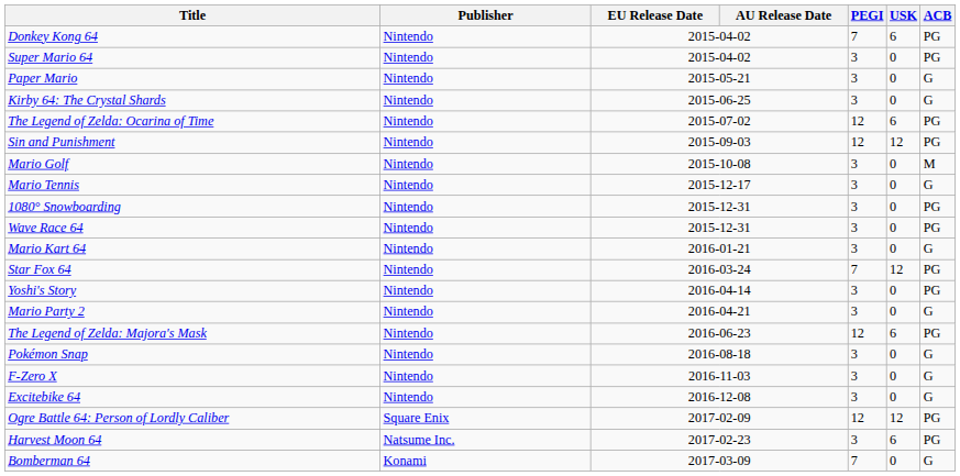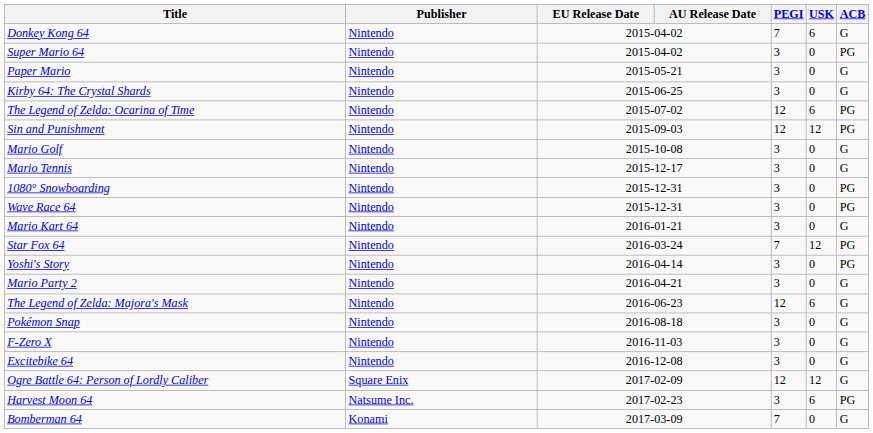Donkey Kong 64 | ACB: PG -> G
Mario Golf | ACB: M -> G
The Legend of Zelda: Majora's Mask | ACB: PG -> G
Ogre Battle 64: Person of Lordly Caliber | ACB: PG -> G
